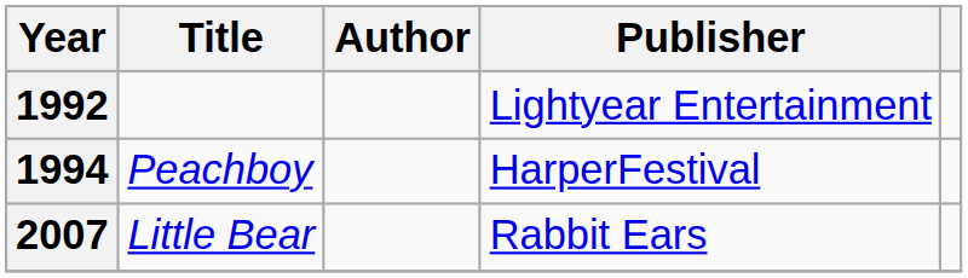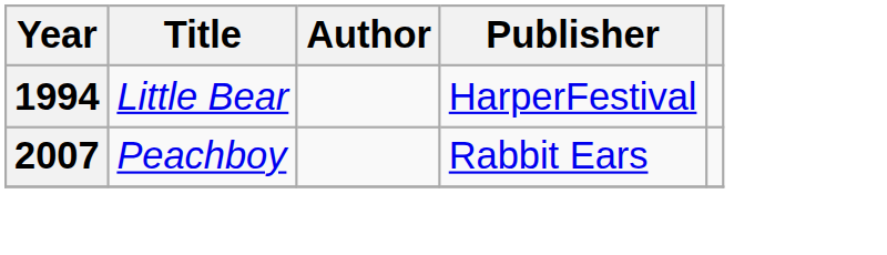- row: 1992 | Lightyear Entertainment
1994 | Title: Peachboy -> Little Bear
2007 | Title: Little Bear -> Peachboy
